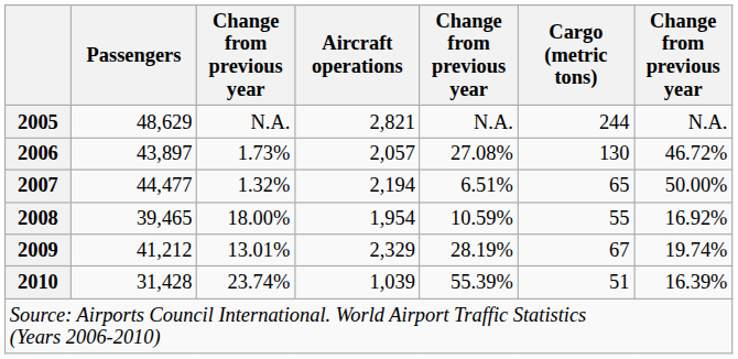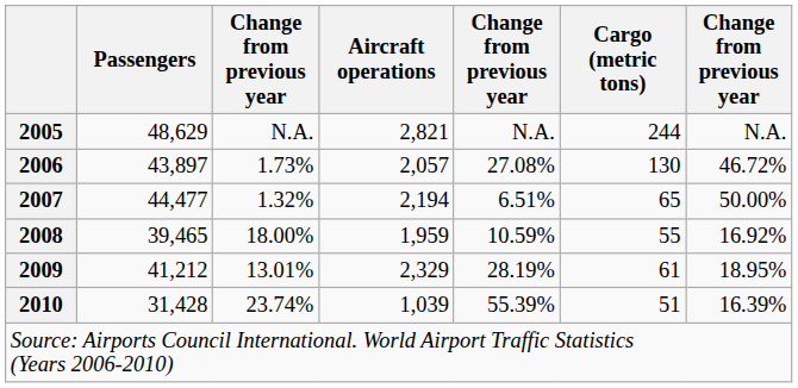2008 | Aircraft operations: 1,954 -> 1,959
2009 | Cargo (metric tons): 67 -> 61
2009 | column 7: 19.74% -> 18.95%
